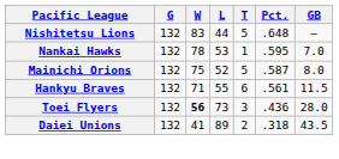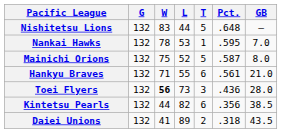Hankyu Braves | GB: 11.5 -> 21.0
+ row: Kintetsu Pearls | 132 | 44 | 82 | 6 | .356 | 38.5
